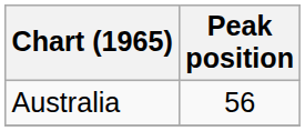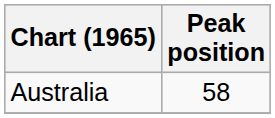Australia | Peak position: 56 -> 58
